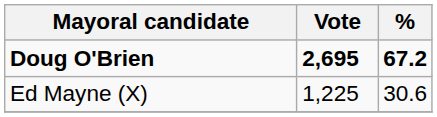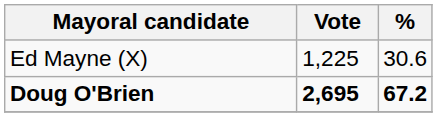rows swapped: Doug O'Brien <-> Ed Mayne (X)
